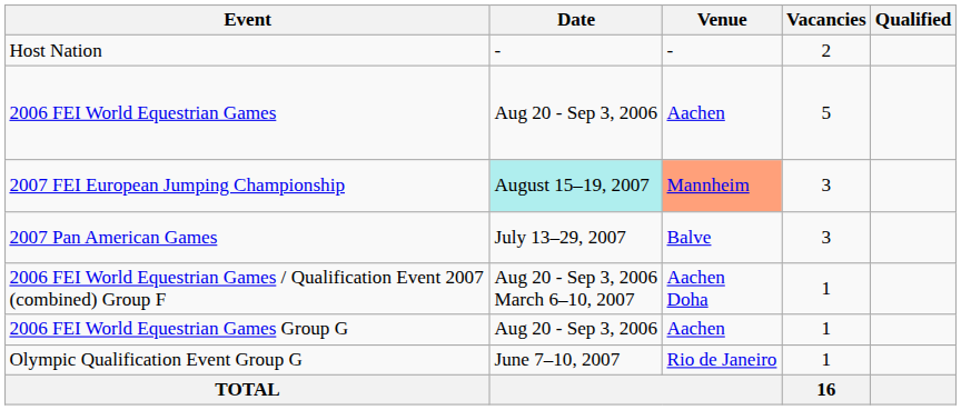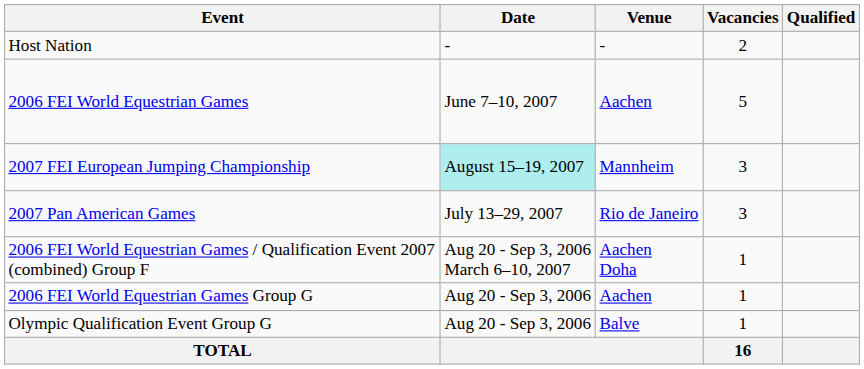2006 FEI World Equestrian Games | Date: Aug 20 - Sep 3, 2006 -> June 7–10, 2007
2007 FEI European Jumping Championship | Venue: lightsalmon background -> no background
2007 Pan American Games | Venue: Balve -> Rio de Janeiro
Olympic Qualification Event Group G | Date: June 7–10, 2007 -> Aug 20 - Sep 3, 2006
Olympic Qualification Event Group G | Venue: Rio de Janeiro -> Balve
